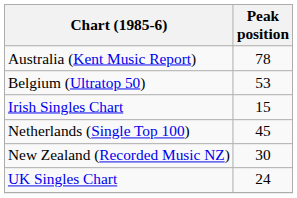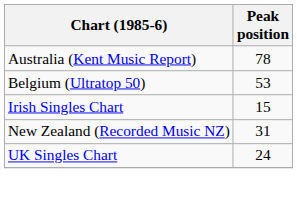- row: Netherlands (Single Top 100) | 45
New Zealand (Recorded Music NZ) | Peak position: 30 -> 31
